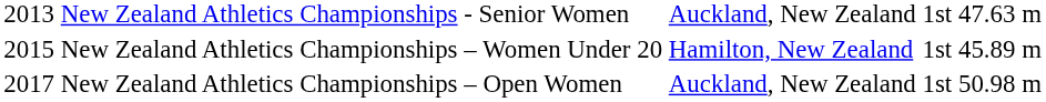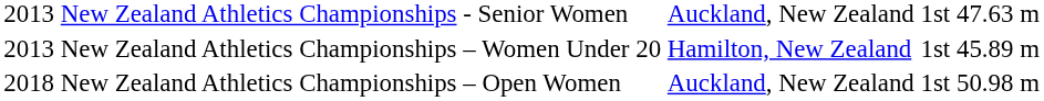New Zealand Athletics Championships – Women Under 20 | column 1: 2015 -> 2013
New Zealand Athletics Championships – Open Women | column 1: 2017 -> 2018
